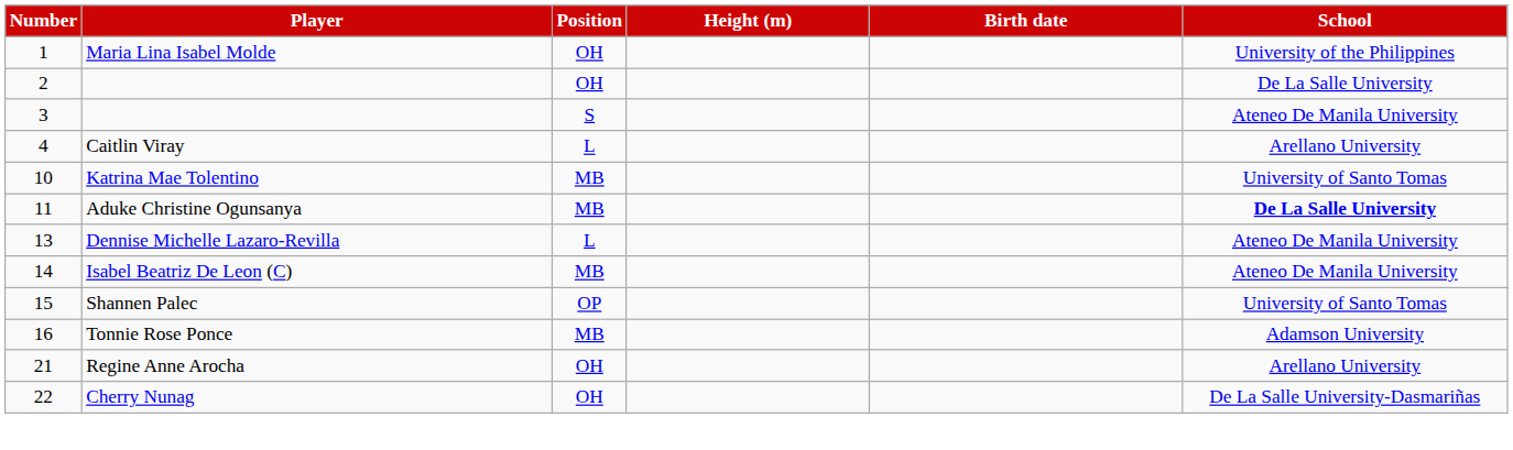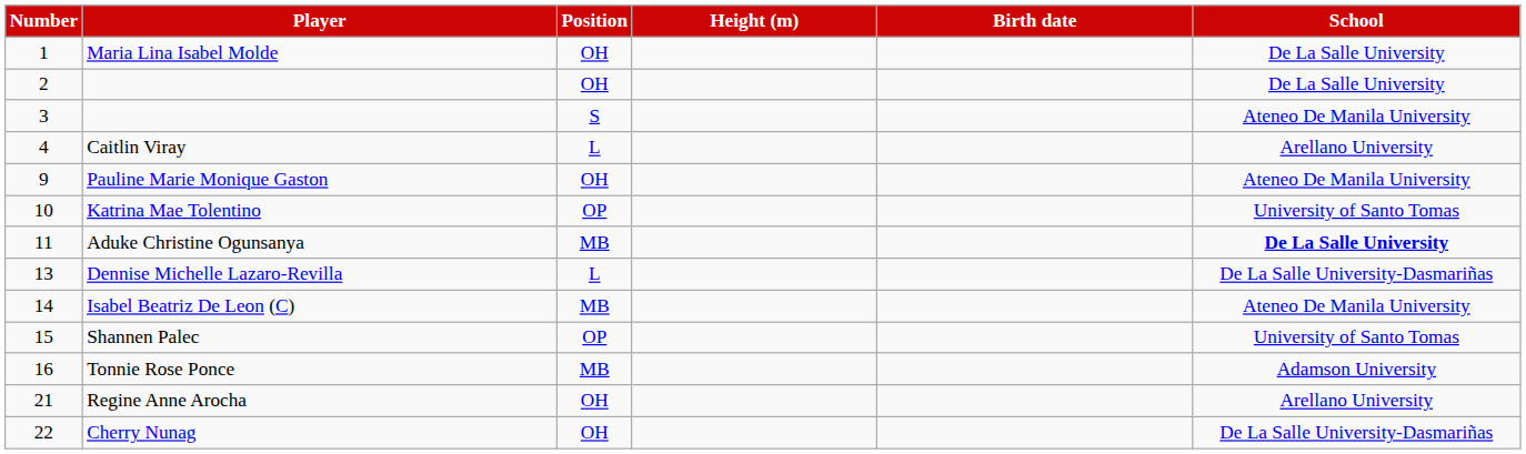Maria Lina Isabel Molde | School: University of the Philippines -> De La Salle University
+ row: 9 | Pauline Marie Monique Gaston | OH | Ateneo De Manila University
Katrina Mae Tolentino | Position: MB -> OP
Dennise Michelle Lazaro-Revilla | School: Ateneo De Manila University -> De La Salle University-Dasmariñas
